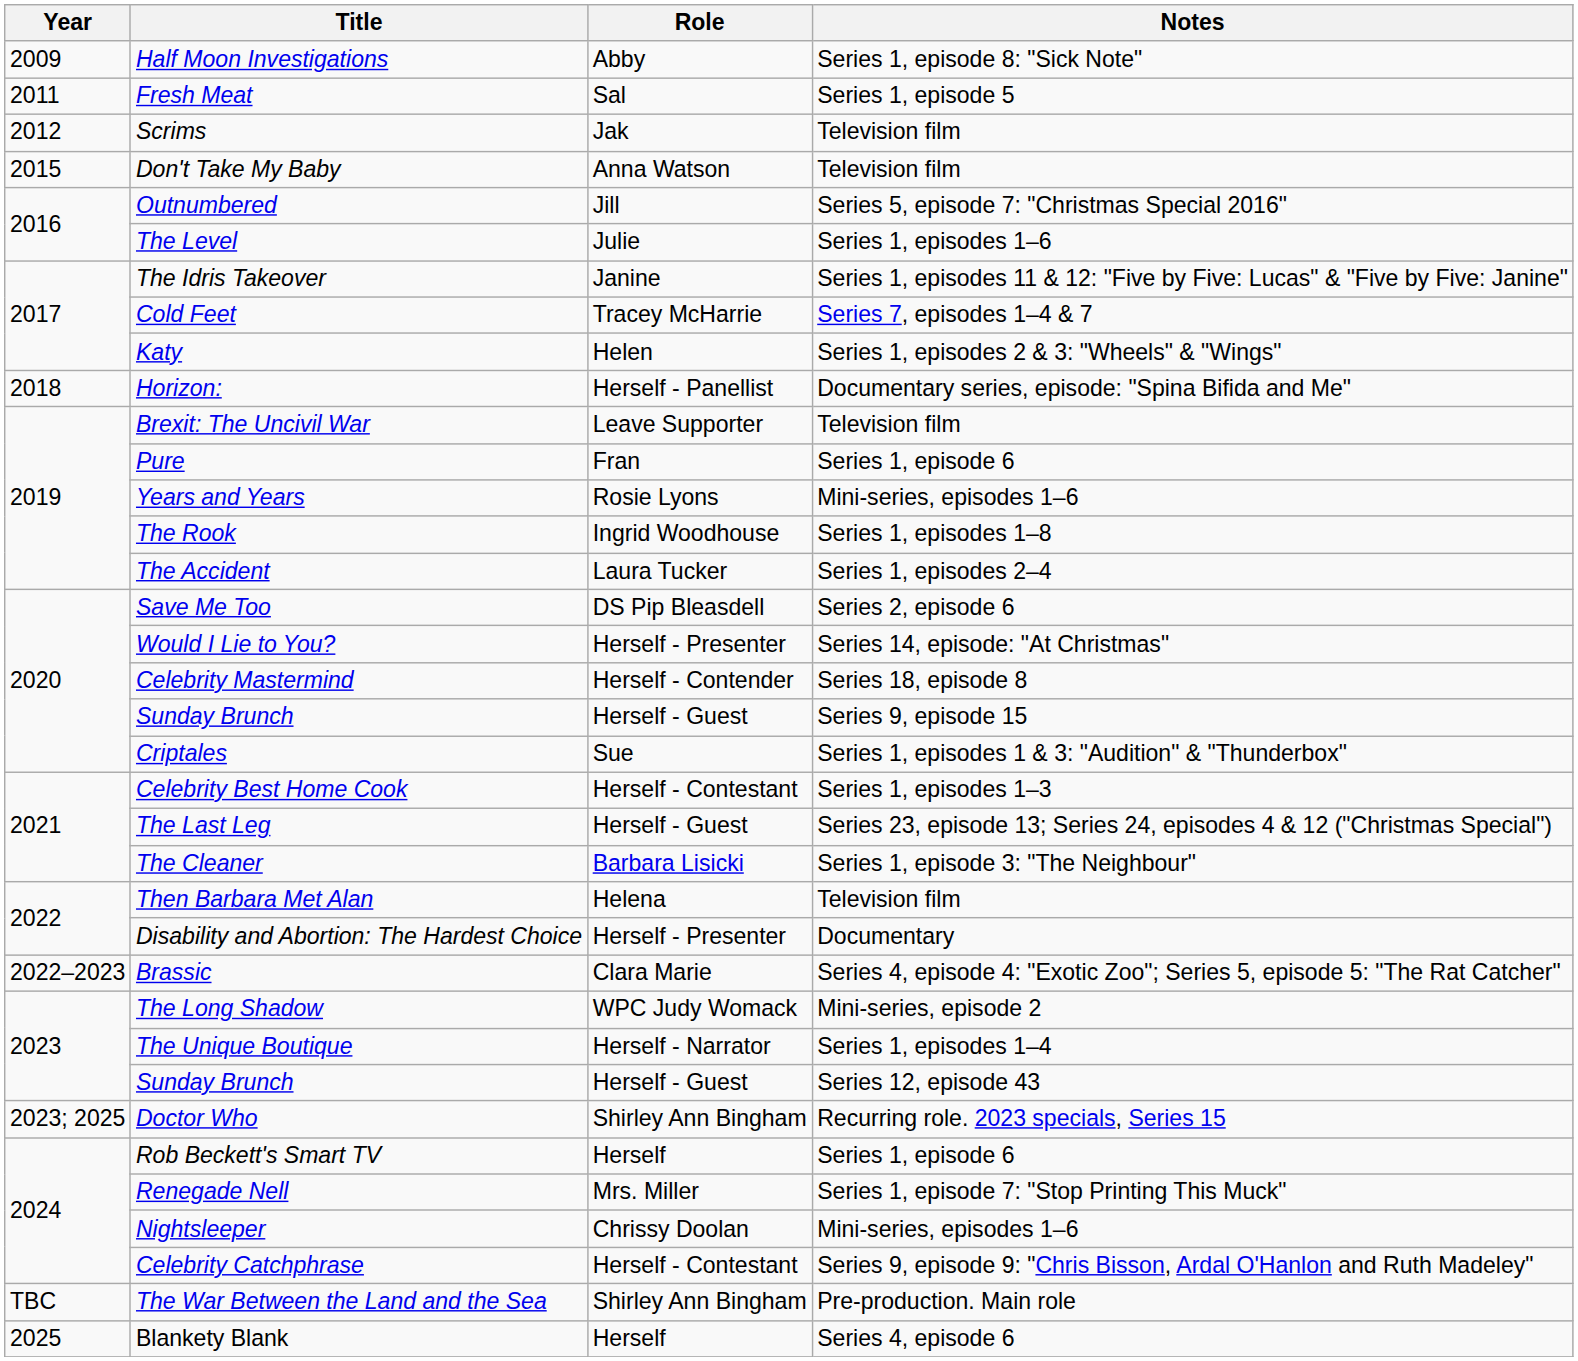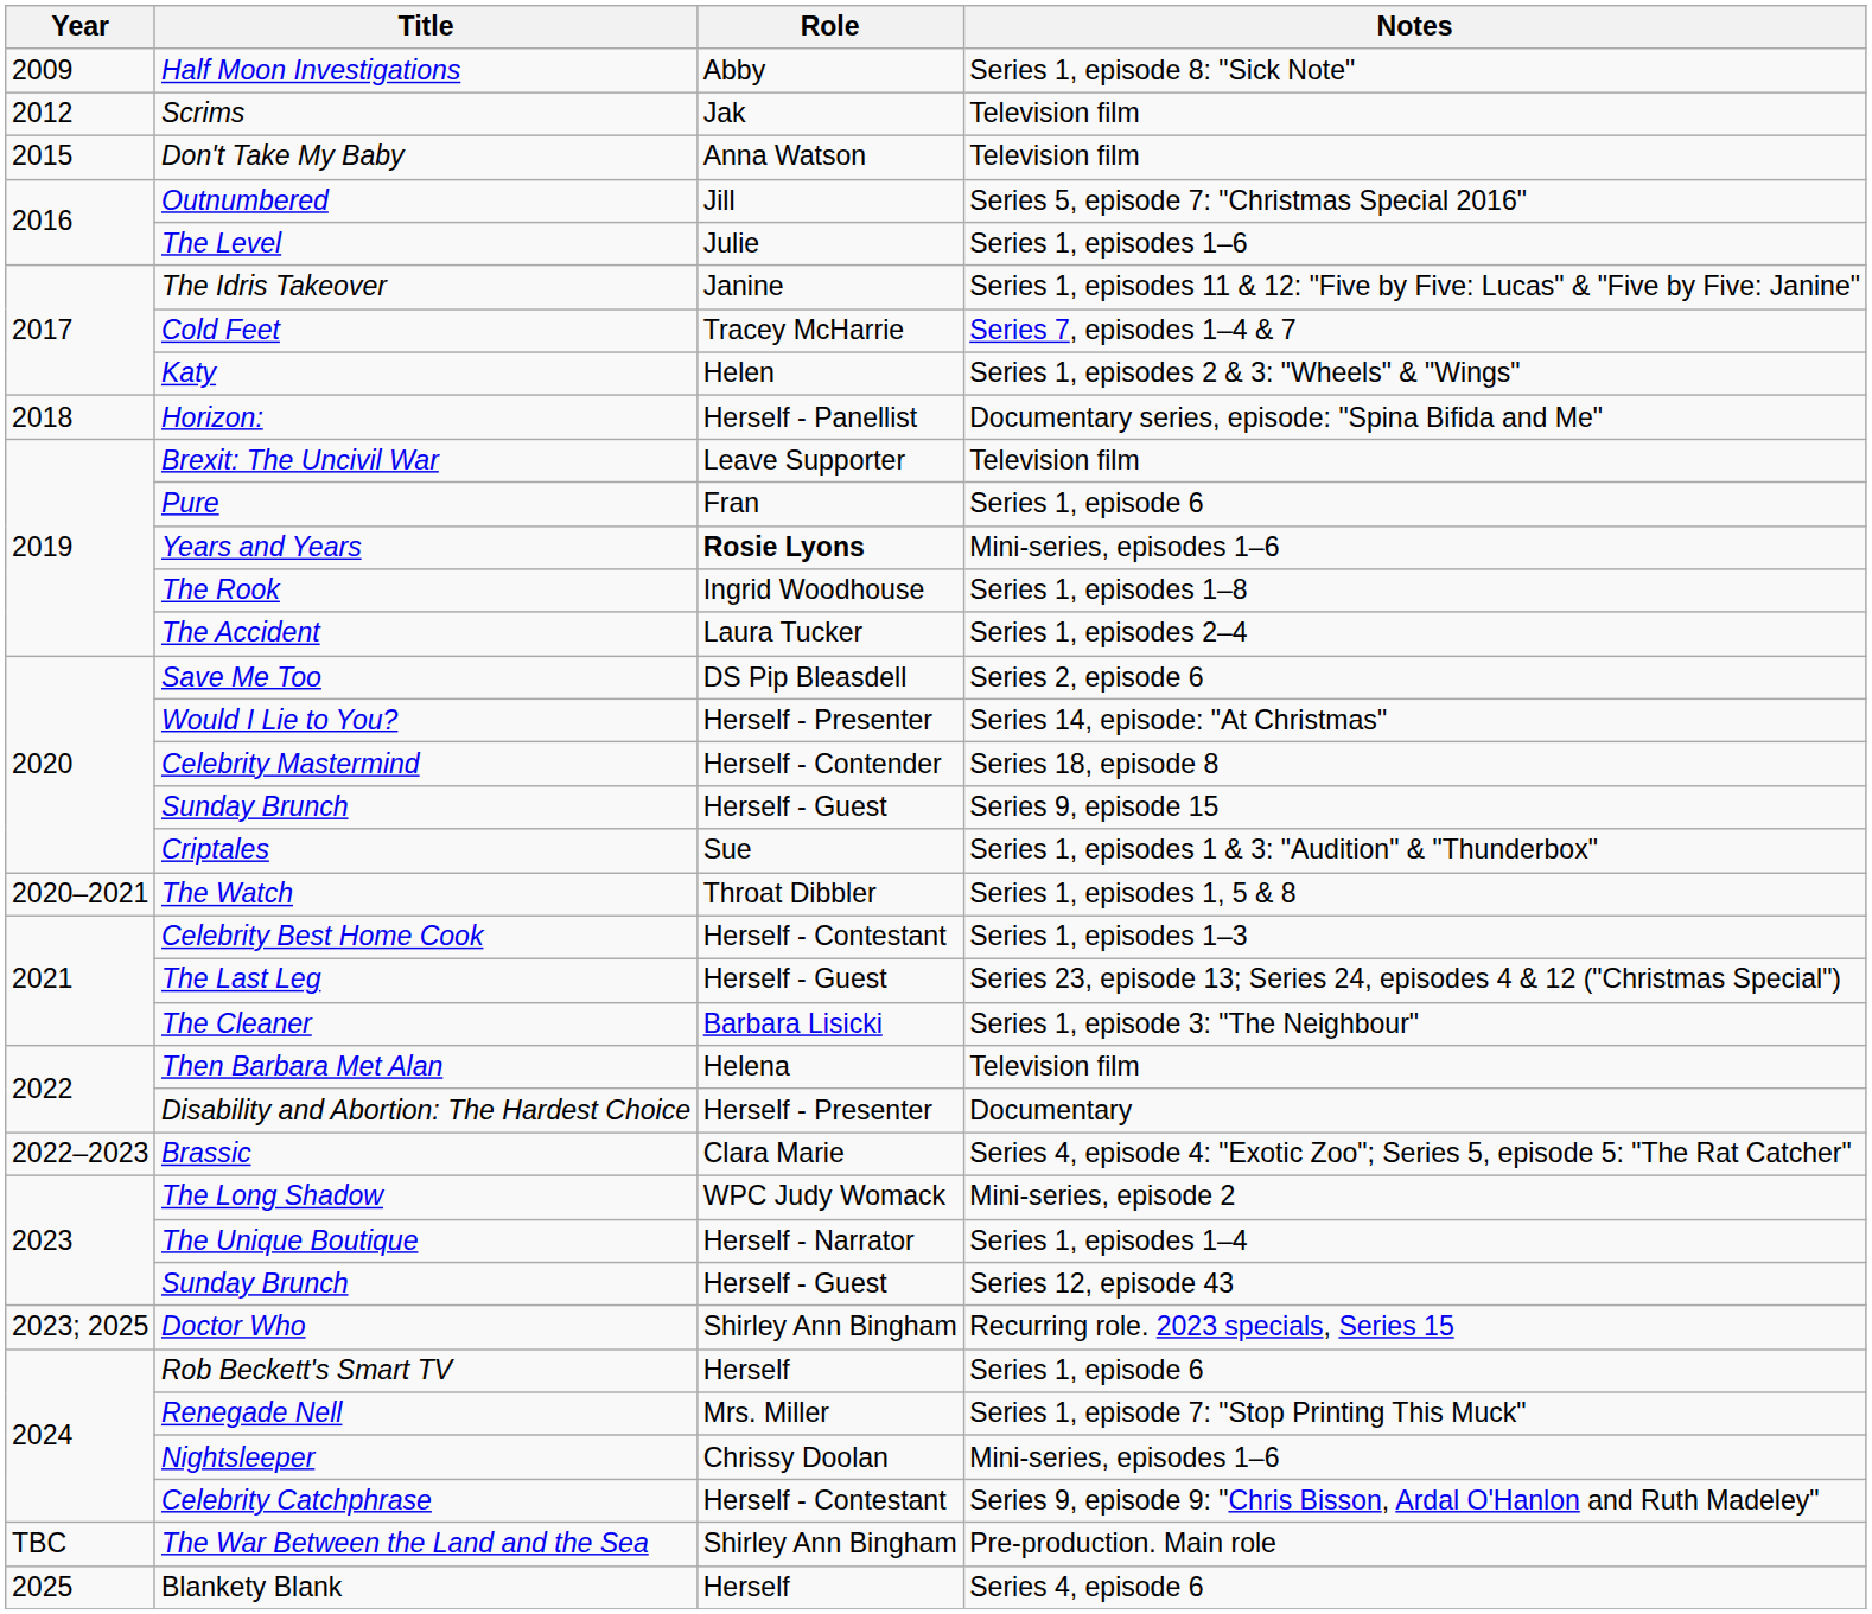- row: 2011 | Fresh Meat | Sal | Series 1, episode 5
Years and Years | Role: normal -> bold
+ row: 2020–2021 | The Watch | Throat Dibbler | Series 1, episodes 1, 5 & 8
